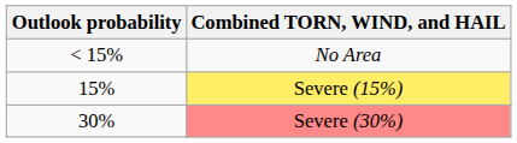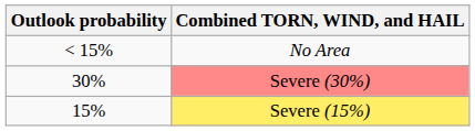rows swapped: Severe (15%) <-> Severe (30%)
